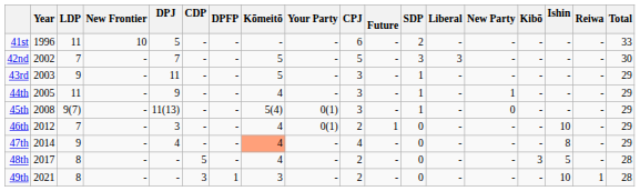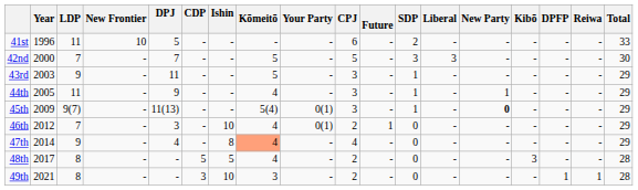columns swapped: Ishin <-> DPFP
42nd | Year: 2002 -> 2000
45th | Year: 2008 -> 2009
45th | New Party: normal -> bold
